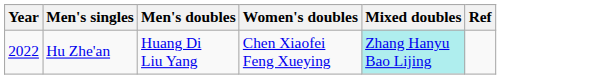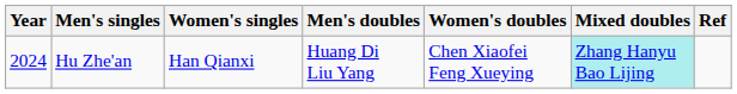+ column: Women's singles | Han Qianxi
Hu Zhe'an | Year: 2022 -> 2024
